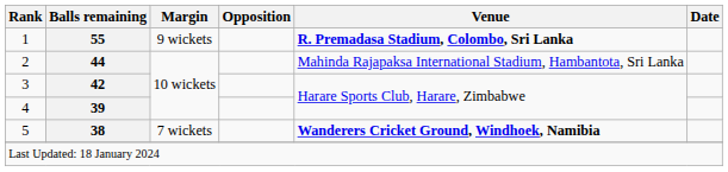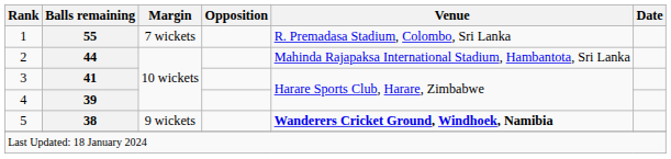1 | Margin: 9 wickets -> 7 wickets
1 | Venue: bold -> normal
3 | Balls remaining: 42 -> 41
5 | Margin: 7 wickets -> 9 wickets
